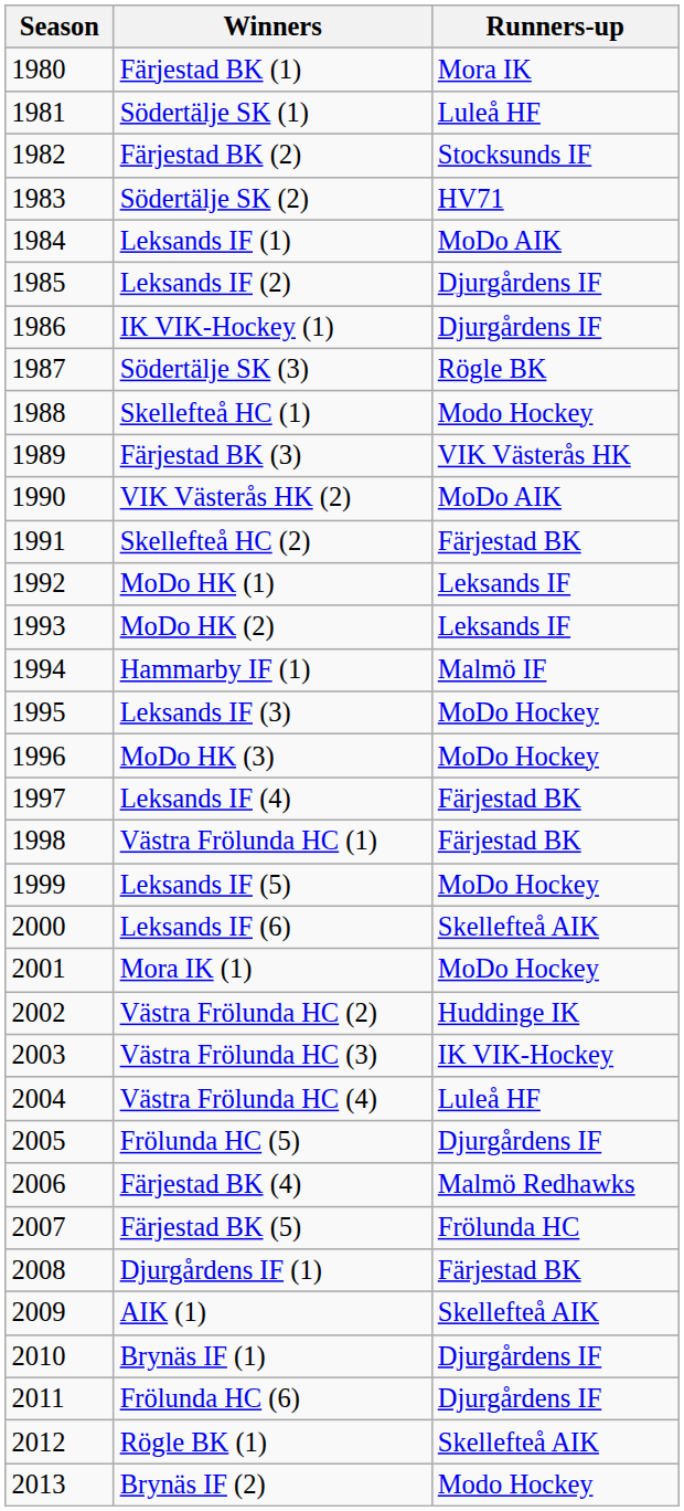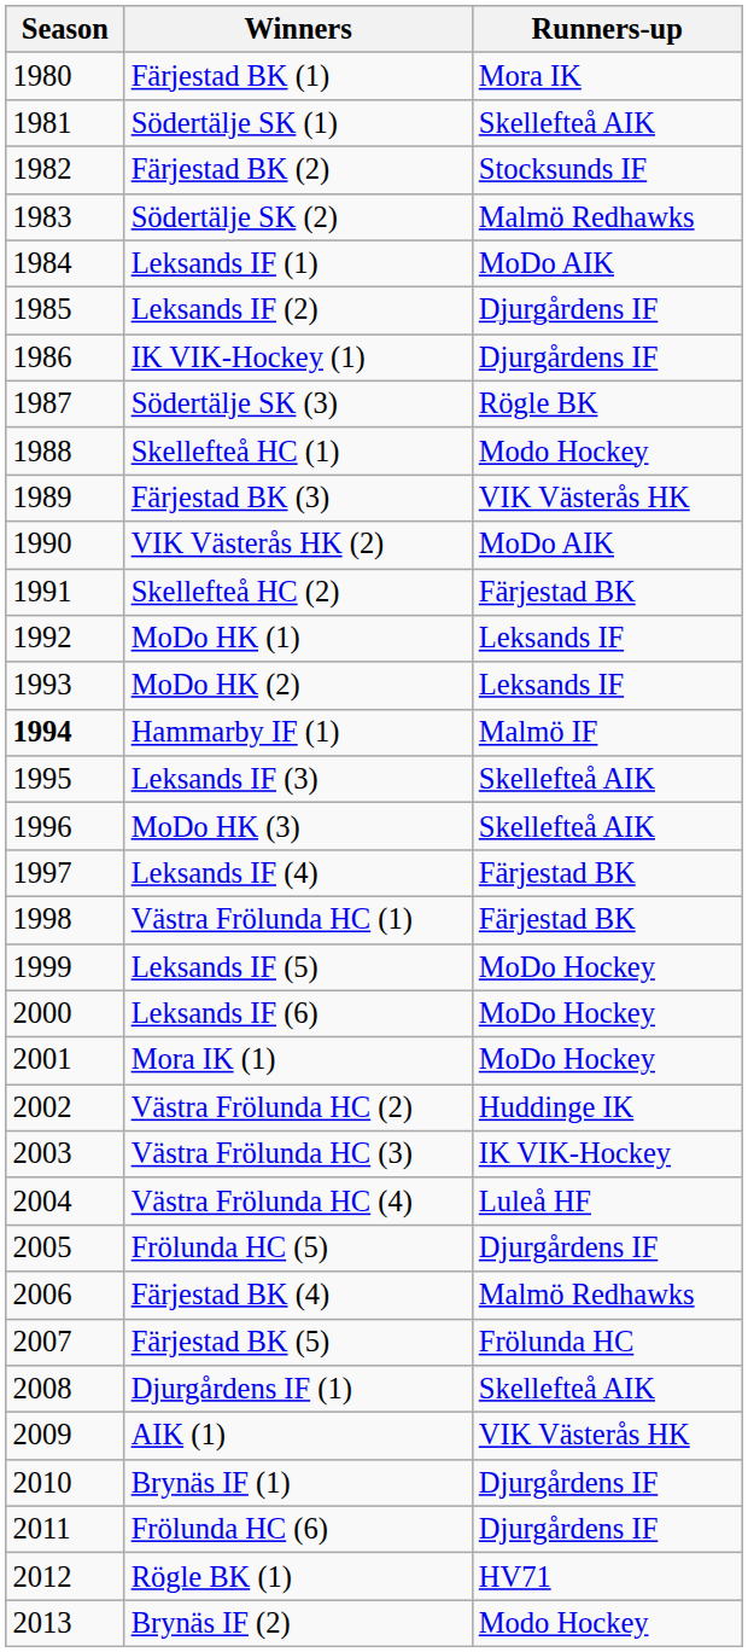Södertälje SK (1) | Runners-up: Luleå HF -> Skellefteå AIK
Södertälje SK (2) | Runners-up: HV71 -> Malmö Redhawks
Hammarby IF (1) | Season: normal -> bold
Leksands IF (3) | Runners-up: MoDo Hockey -> Skellefteå AIK
MoDo HK (3) | Runners-up: MoDo Hockey -> Skellefteå AIK
Leksands IF (6) | Runners-up: Skellefteå AIK -> MoDo Hockey
Djurgårdens IF (1) | Runners-up: Färjestad BK -> Skellefteå AIK
AIK (1) | Runners-up: Skellefteå AIK -> VIK Västerås HK
Rögle BK (1) | Runners-up: Skellefteå AIK -> HV71
